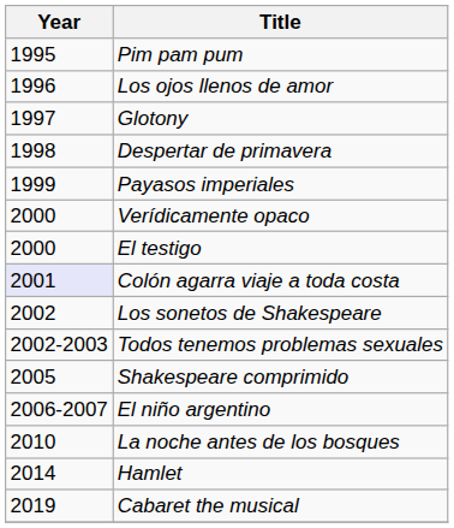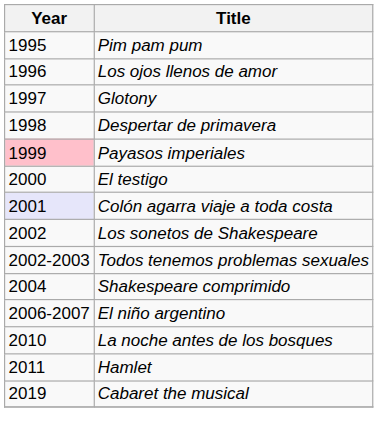Payasos imperiales | Year: no background -> pink background
- row: 2000 | Verídicamente opaco
Shakespeare comprimido | Year: 2005 -> 2004
Hamlet | Year: 2014 -> 2011
